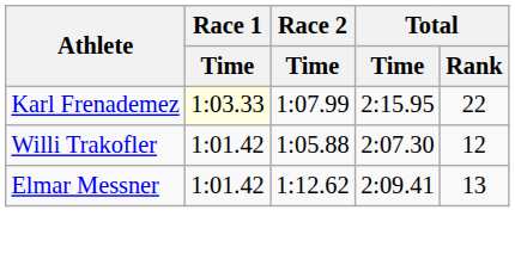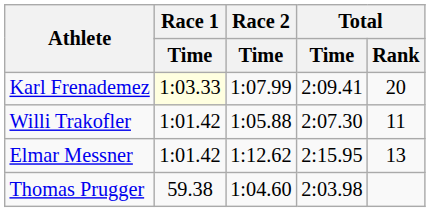Karl Frenademez | Total / Time: 2:15.95 -> 2:09.41
Karl Frenademez | Total / Rank: 22 -> 20
Willi Trakofler | Total / Rank: 12 -> 11
Elmar Messner | Total / Time: 2:09.41 -> 2:15.95
+ row: Thomas Prugger | 59.38 | 1:04.60 | 2:03.98
